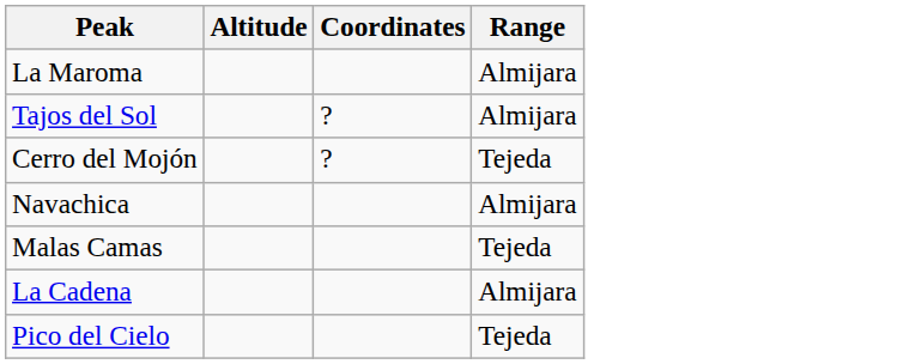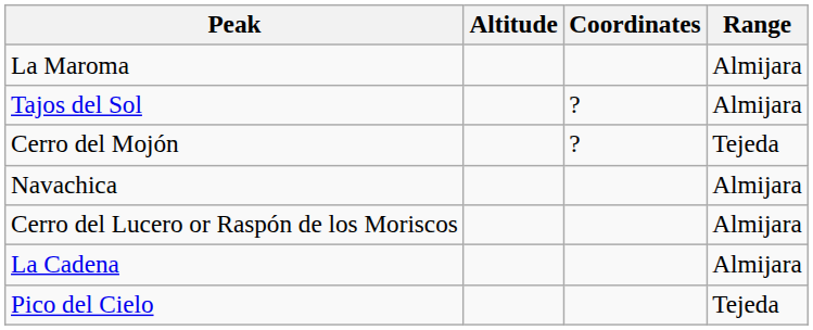- row: Malas Camas | Tejeda
+ row: Cerro del Lucero or Raspón de los Moriscos | Almijara
